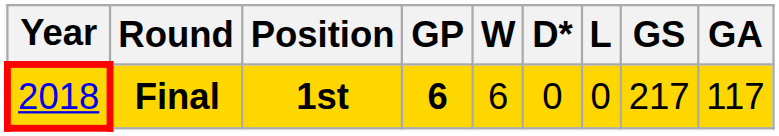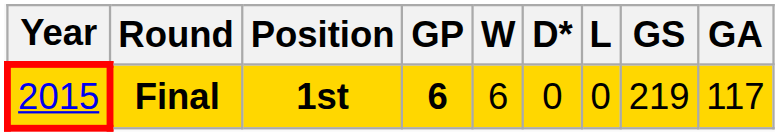Final | Year: 2018 -> 2015
Final | GS: 217 -> 219
